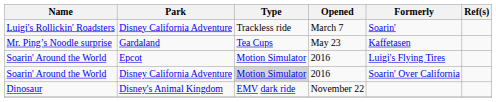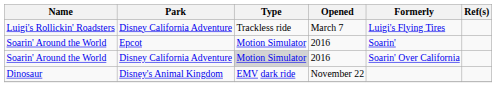Luigi's Rollickin' Roadsters | Formerly: Soarin' -> Luigi's Flying Tires
- row: Mr. Ping’s Noodle surprise | Gardaland | Tea Cups | May 23 | Kaffetasen
Soarin' Around the World / Epcot | Formerly: Luigi's Flying Tires -> Soarin'
